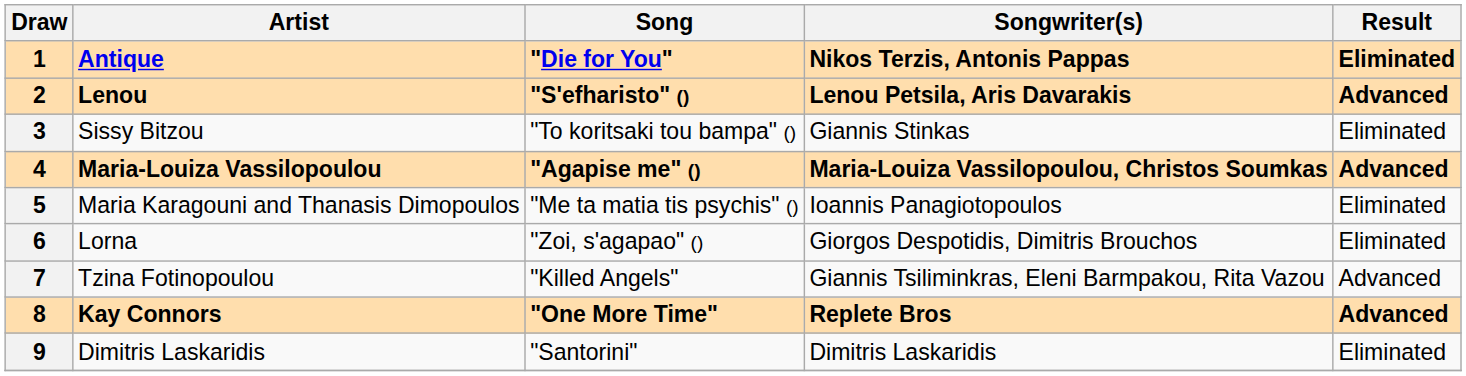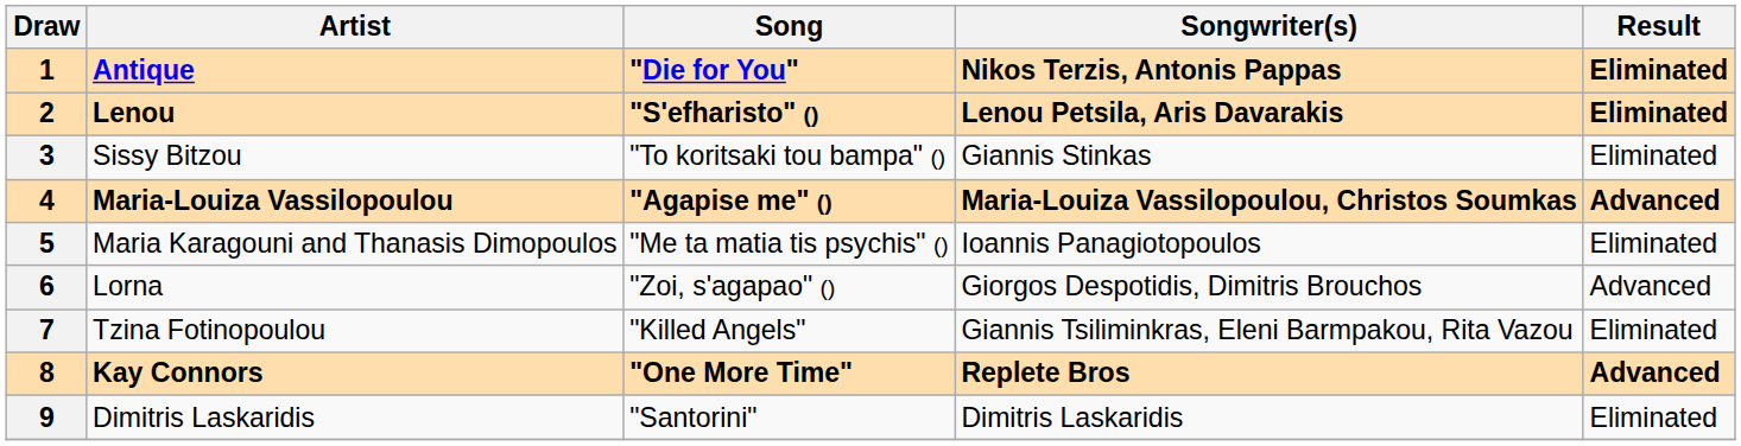2 | Result: Advanced -> Eliminated
6 | Result: Eliminated -> Advanced
7 | Result: Advanced -> Eliminated
